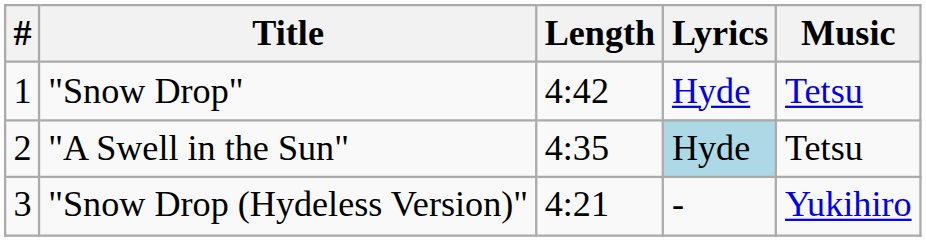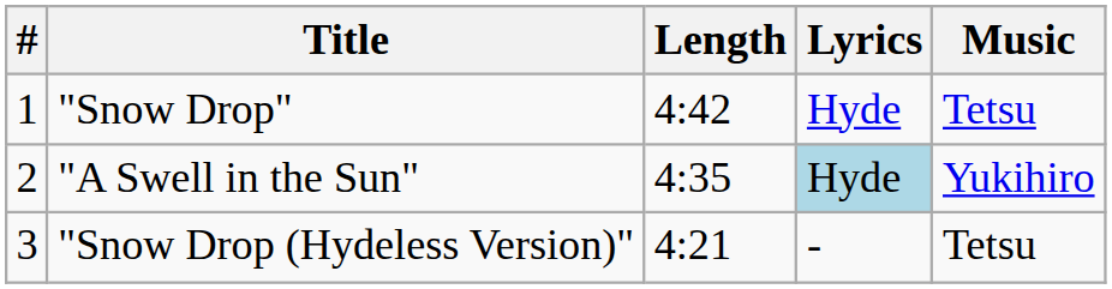"A Swell in the Sun" | Music: Tetsu -> Yukihiro
"Snow Drop (Hydeless Version)" | Music: Yukihiro -> Tetsu
